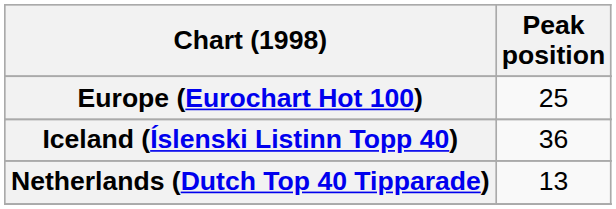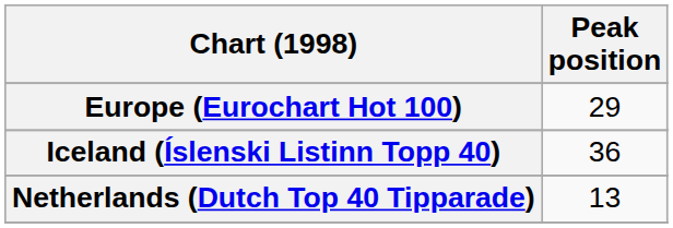Europe (Eurochart Hot 100) | Peak position: 25 -> 29
